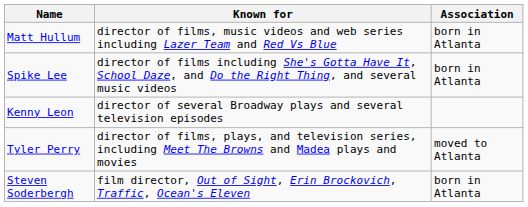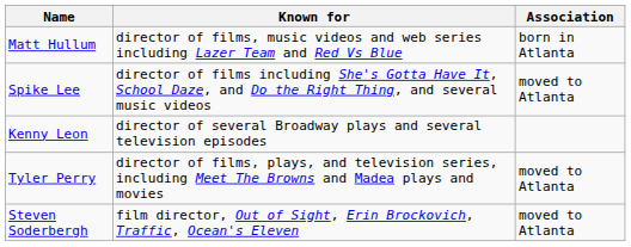Spike Lee | Association: born in Atlanta -> moved to Atlanta
Steven Soderbergh | Association: born in Atlanta -> moved to Atlanta
